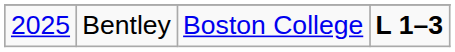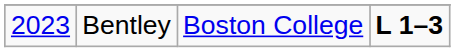Bentley | column 1: 2025 -> 2023
